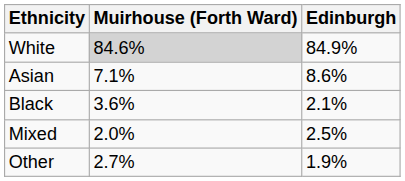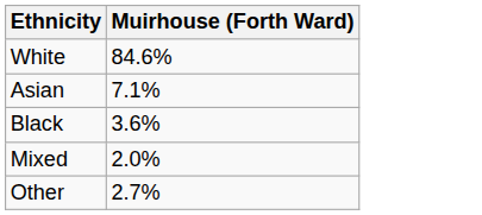- column: Edinburgh | 84.9% | 8.6% | 2.1% | 2.5% | 1.9%
White | Muirhouse (Forth Ward): lightgrey background -> no background
